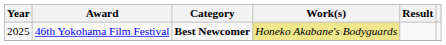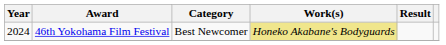46th Yokohama Film Festival | Year: 2025 -> 2024
46th Yokohama Film Festival | Category: bold -> normal
